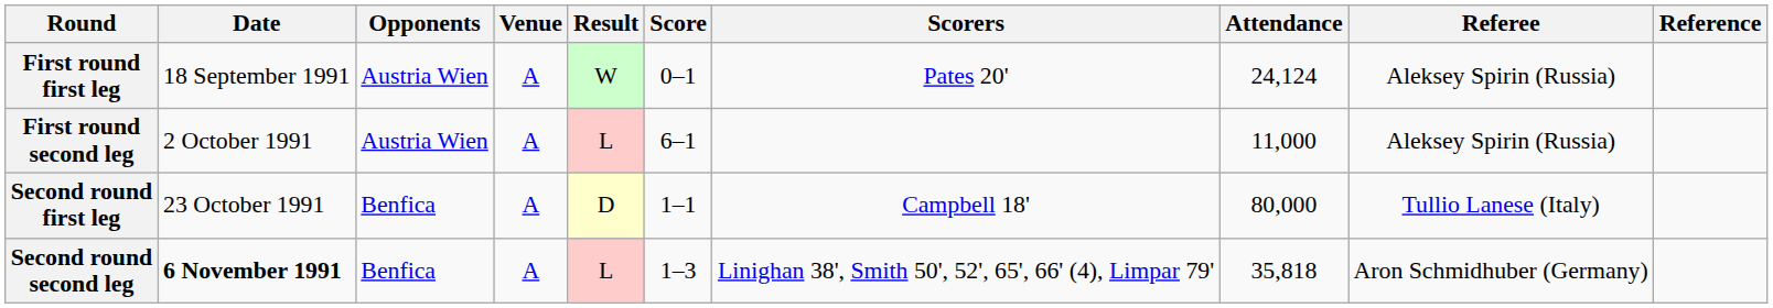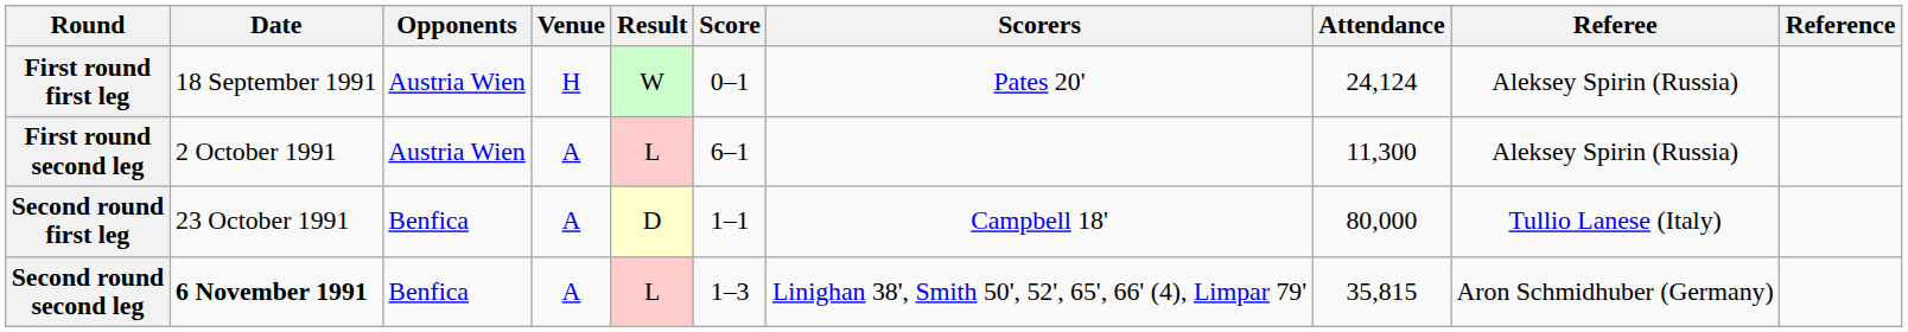First round first leg | Venue: A -> H
First round second leg | Attendance: 11,000 -> 11,300
Second round second leg | Attendance: 35,818 -> 35,815
